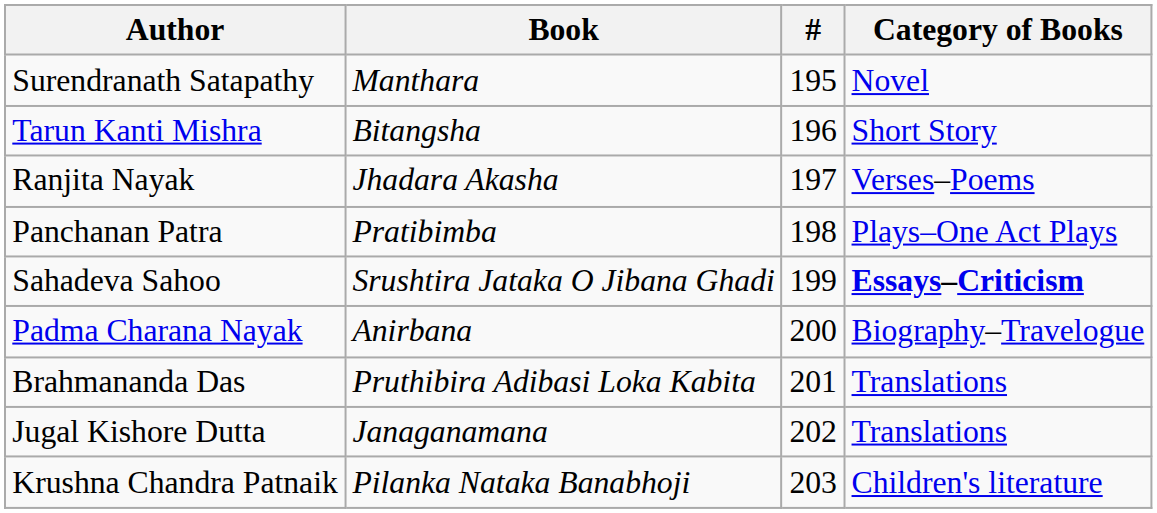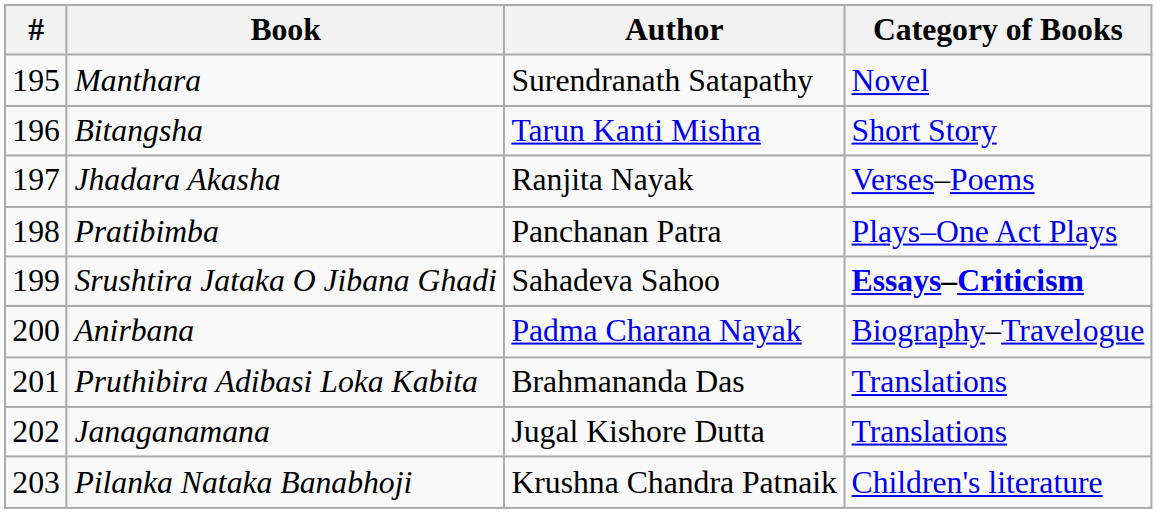columns swapped: # <-> Author
